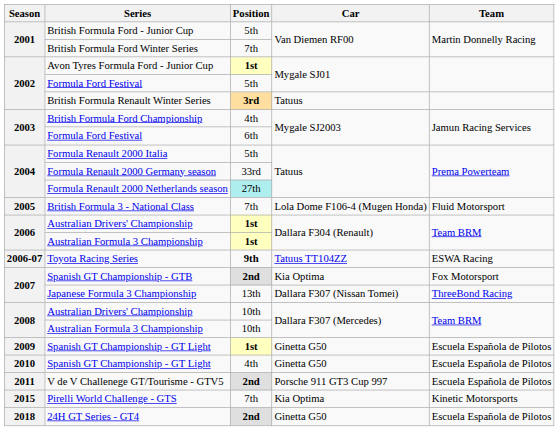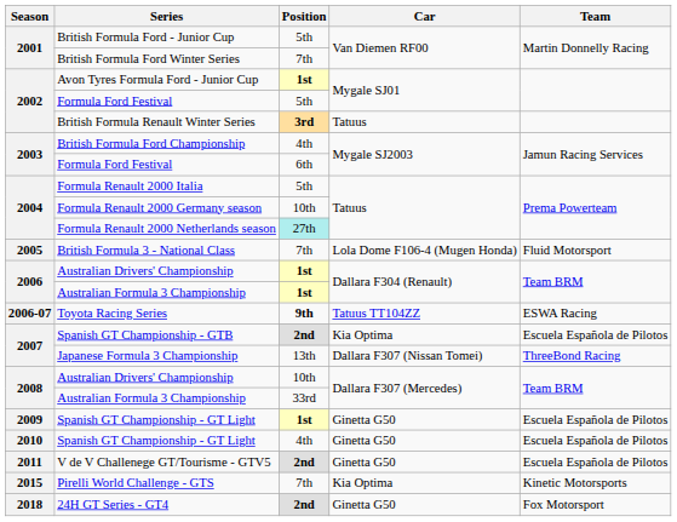Formula Renault 2000 Germany season | Position: 33rd -> 10th
Spanish GT Championship - GTB | Team: Fox Motorsport -> Escuela Española de Pilotos
2008 / Australian Formula 3 Championship | Position: 10th -> 33rd
V de V Challenege GT/Tourisme - GTV5 | Car: Porsche 911 GT3 Cup 997 -> Ginetta G50
24H GT Series - GT4 | Team: Escuela Española de Pilotos -> Fox Motorsport
